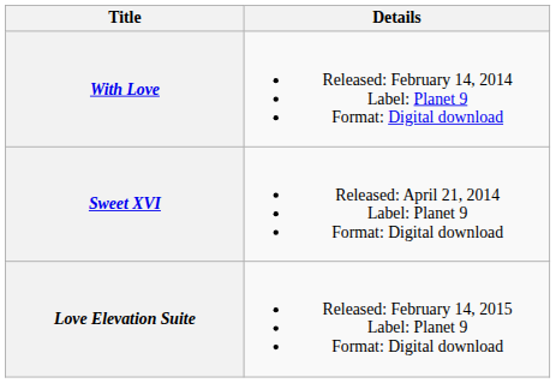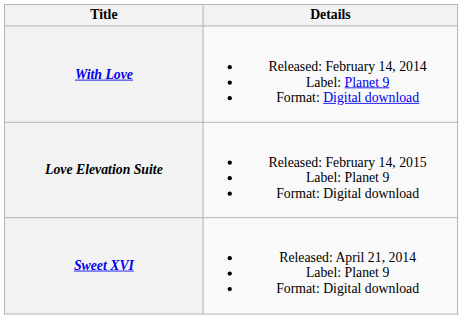rows swapped: Sweet XVI <-> Love Elevation Suite
